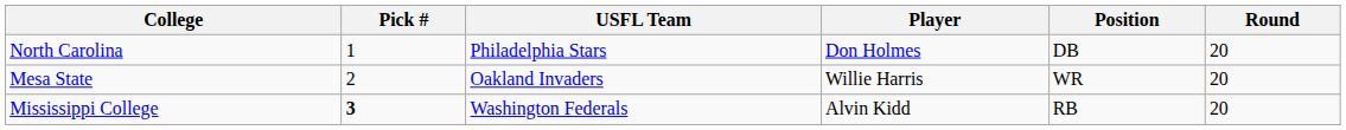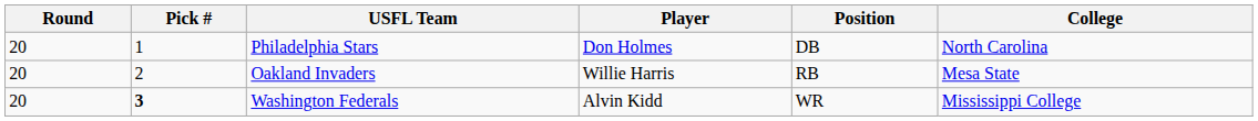columns swapped: Round <-> College
Oakland Invaders | Position: WR -> RB
Washington Federals | Position: RB -> WR
